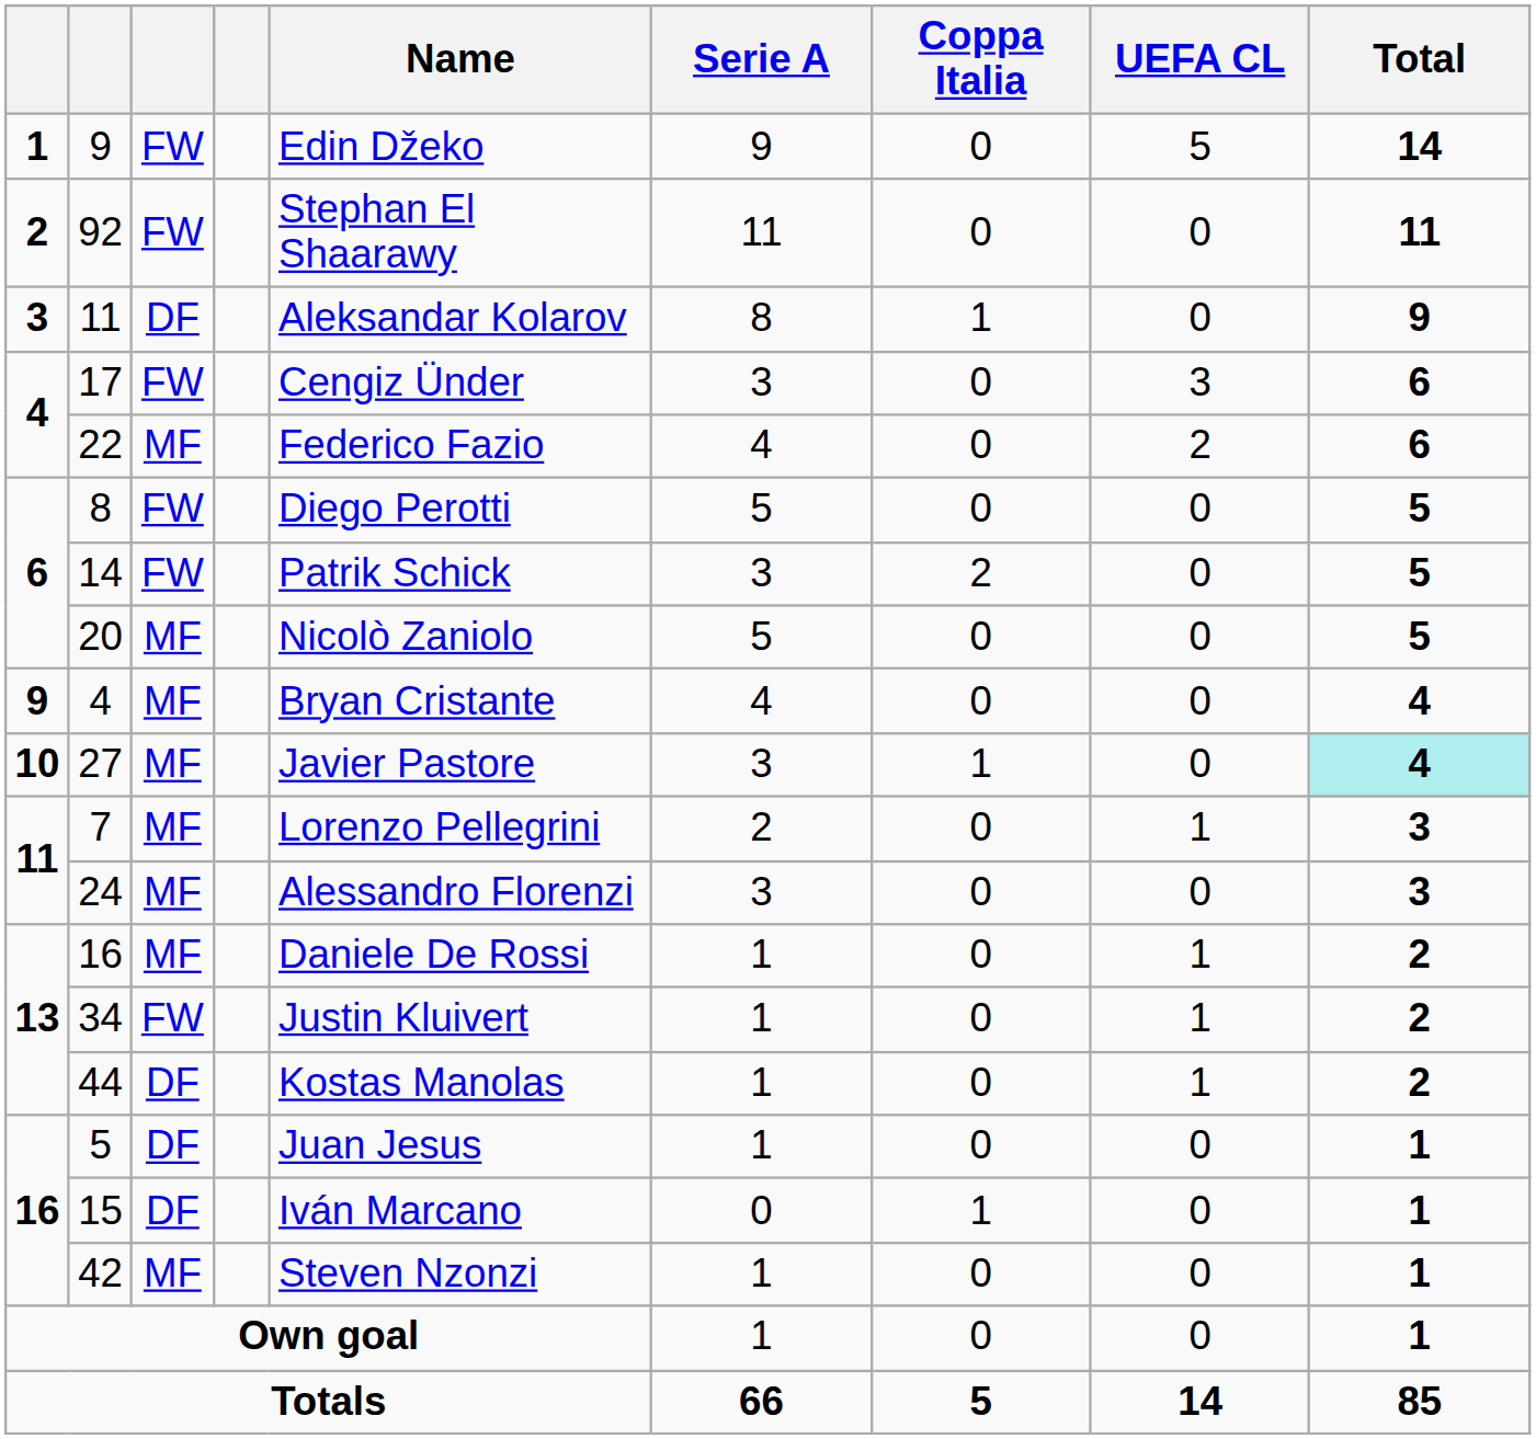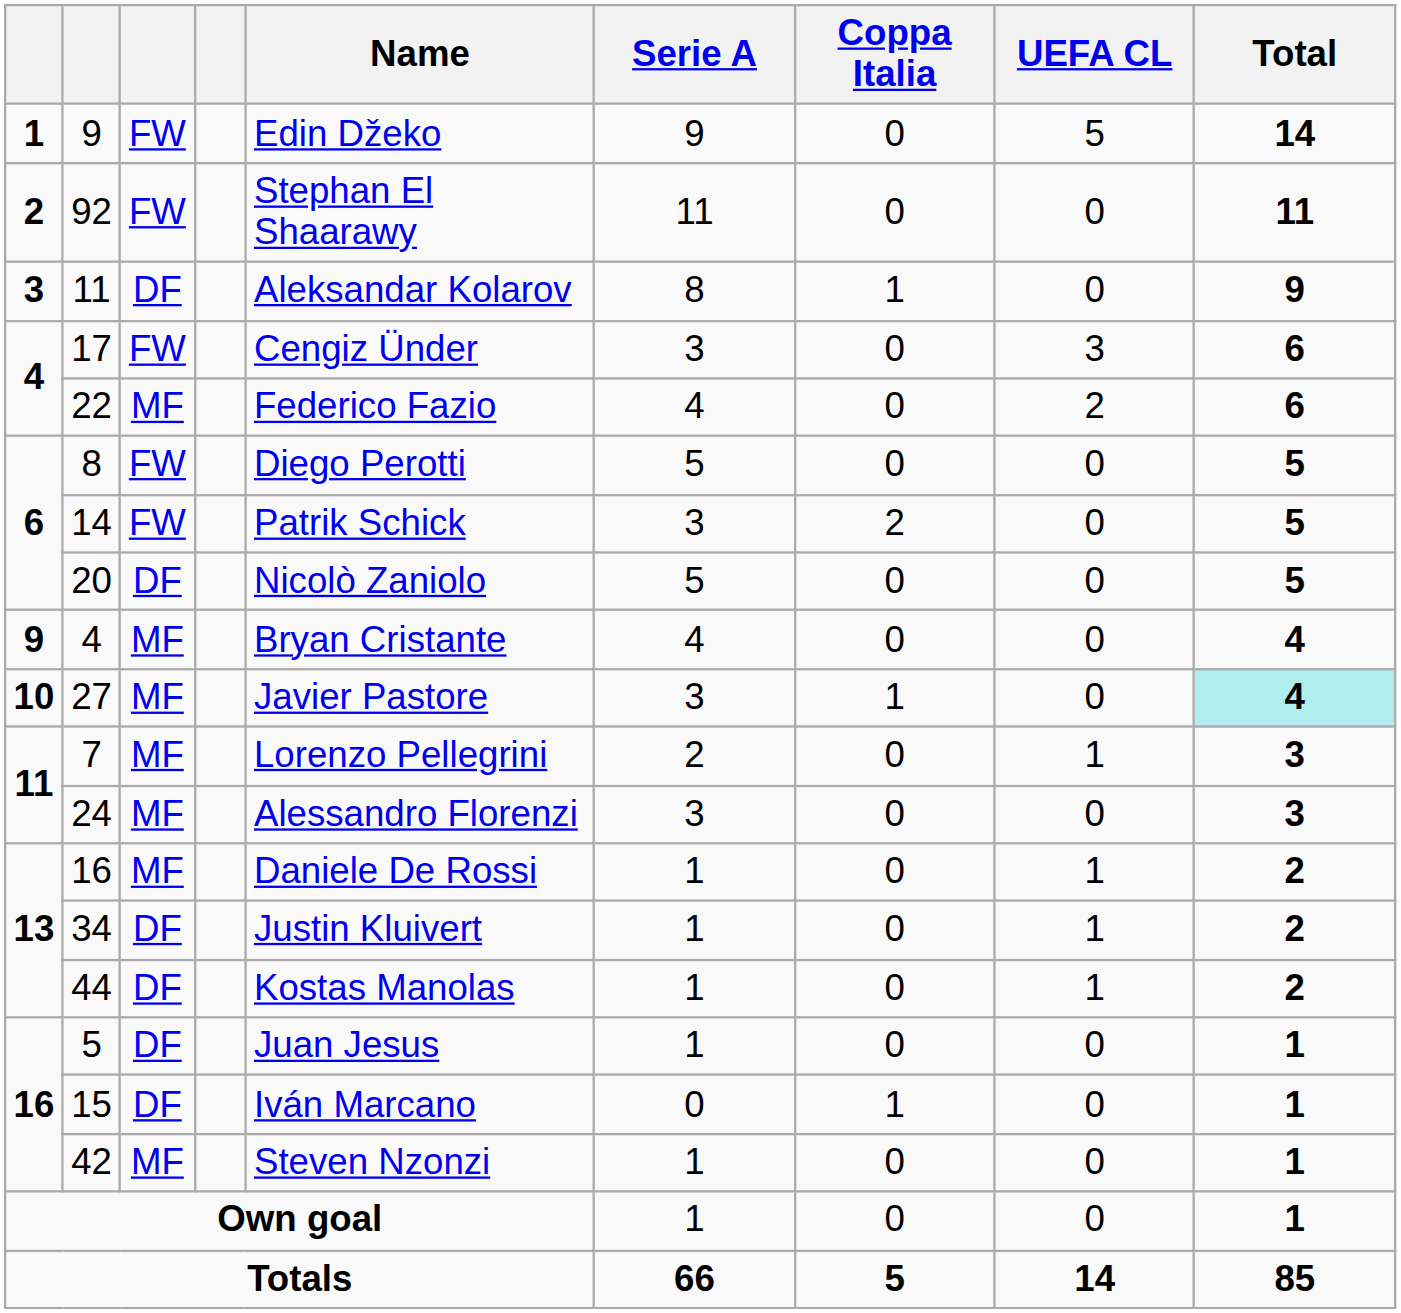20 | column 3: MF -> DF
34 | column 3: FW -> DF
